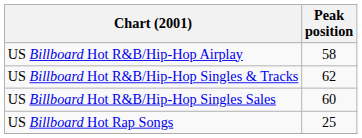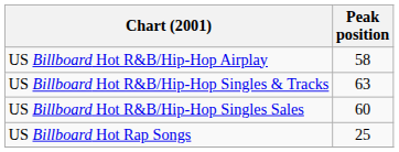US Billboard Hot R&B/Hip-Hop Singles & Tracks | Peak position: 62 -> 63
